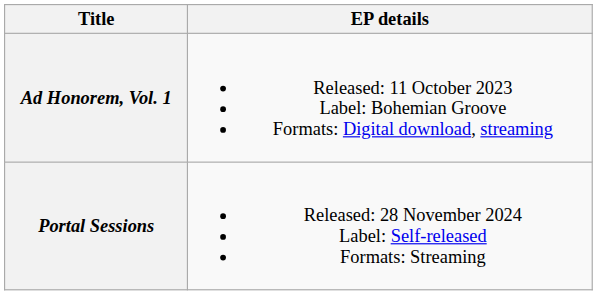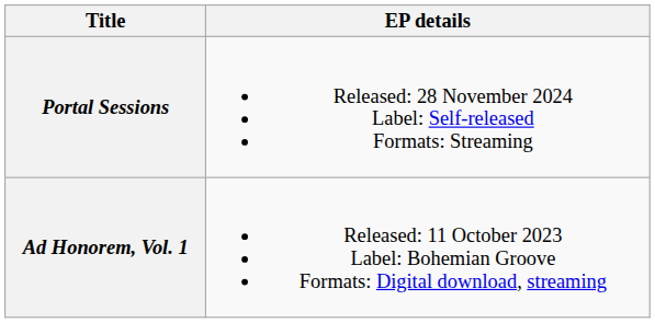rows swapped: Ad Honorem, Vol. 1 <-> Portal Sessions
